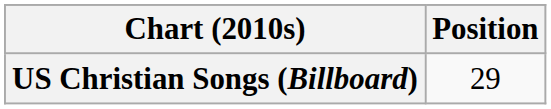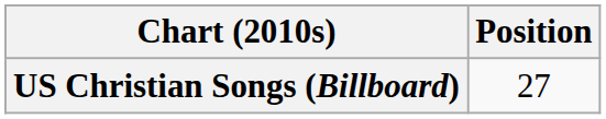US Christian Songs (Billboard) | Position: 29 -> 27
